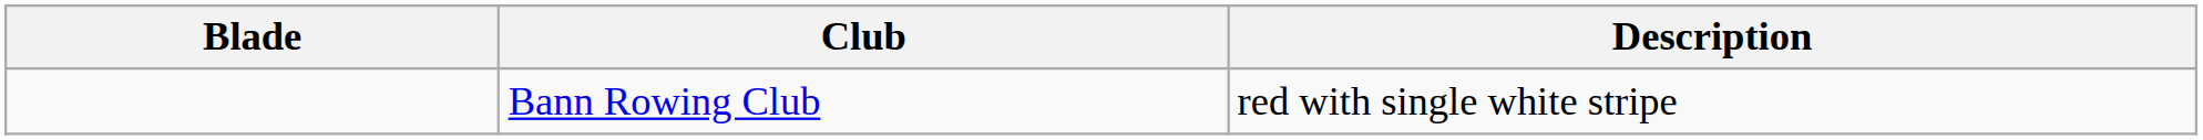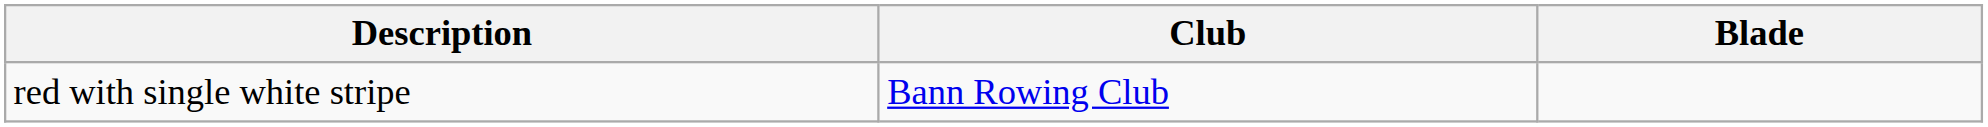columns swapped: Blade <-> Description
